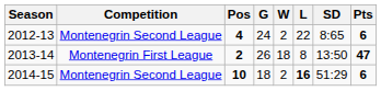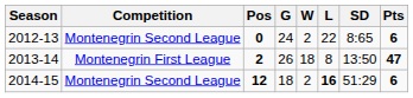2012-13 | Pos: 4 -> 0
2014-15 | Pos: 10 -> 12
